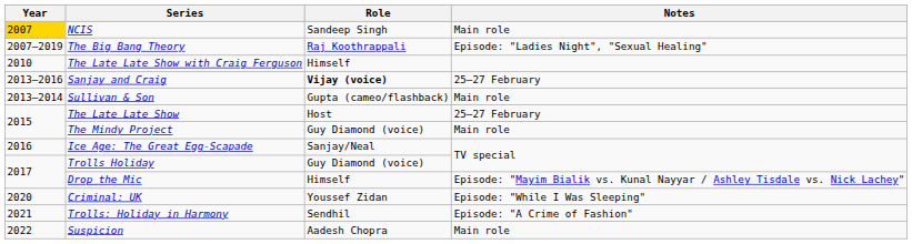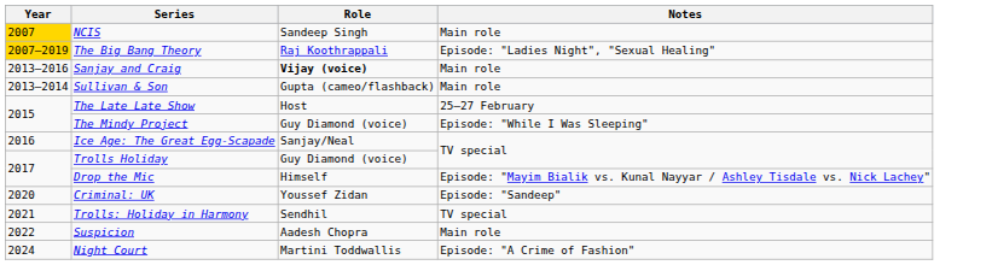The Big Bang Theory | Year: no background -> gold background
- row: 2010 | The Late Late Show with Craig Ferguson | Himself
Sanjay and Craig | Notes: 25–27 February -> Main role
The Mindy Project | Notes: Main role -> Episode: "While I Was Sleeping"
Criminal: UK | Notes: Episode: "While I Was Sleeping" -> Episode: "Sandeep"
Trolls: Holiday in Harmony | Notes: Episode: "A Crime of Fashion" -> TV special
+ row: 2024 | Night Court | Martini Toddwallis | Episode: "A Crime of Fashion"
